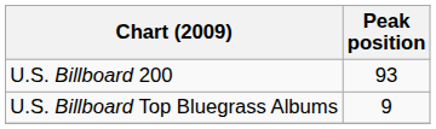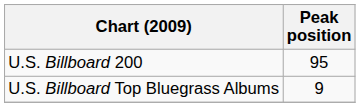U.S. Billboard 200 | Peak position: 93 -> 95
